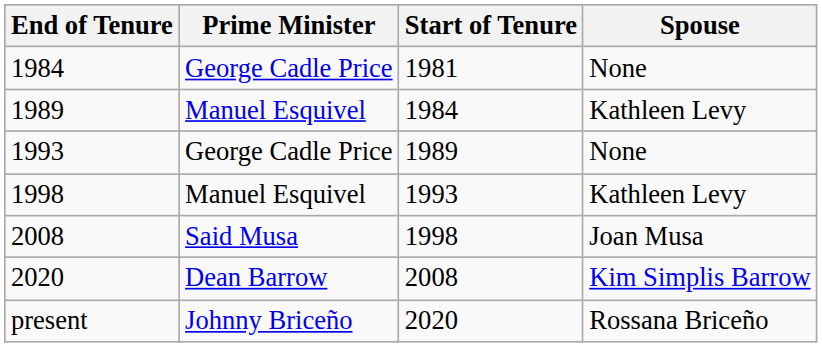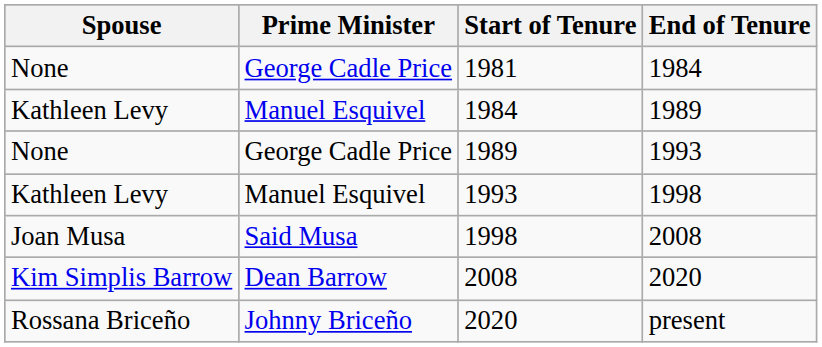columns swapped: Spouse <-> End of Tenure
